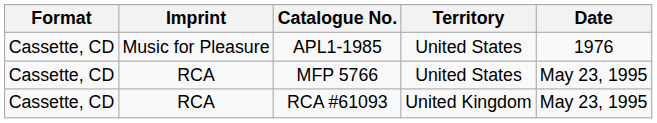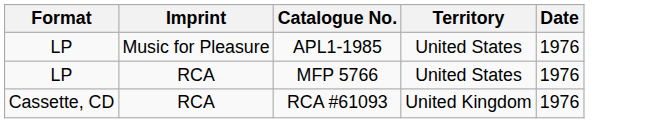APL1-1985 | Format: Cassette, CD -> LP
MFP 5766 | Format: Cassette, CD -> LP
MFP 5766 | Date: May 23, 1995 -> 1976
RCA #61093 | Date: May 23, 1995 -> 1976
